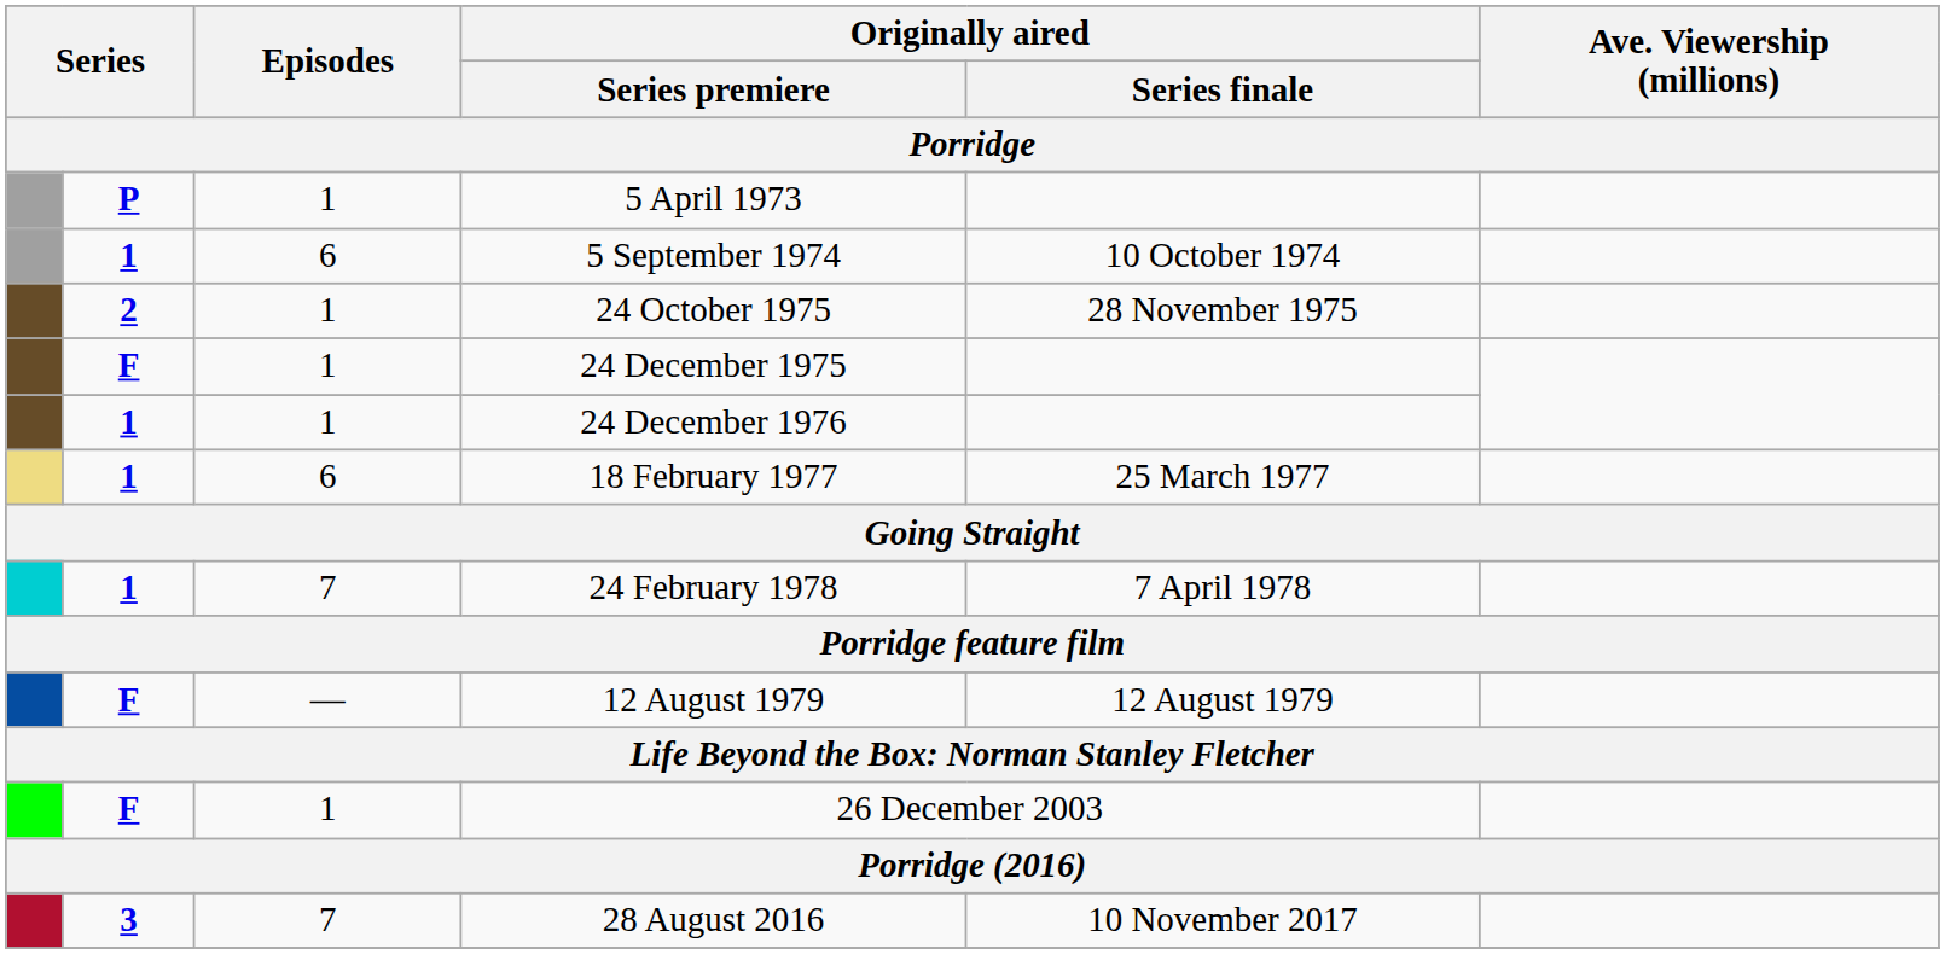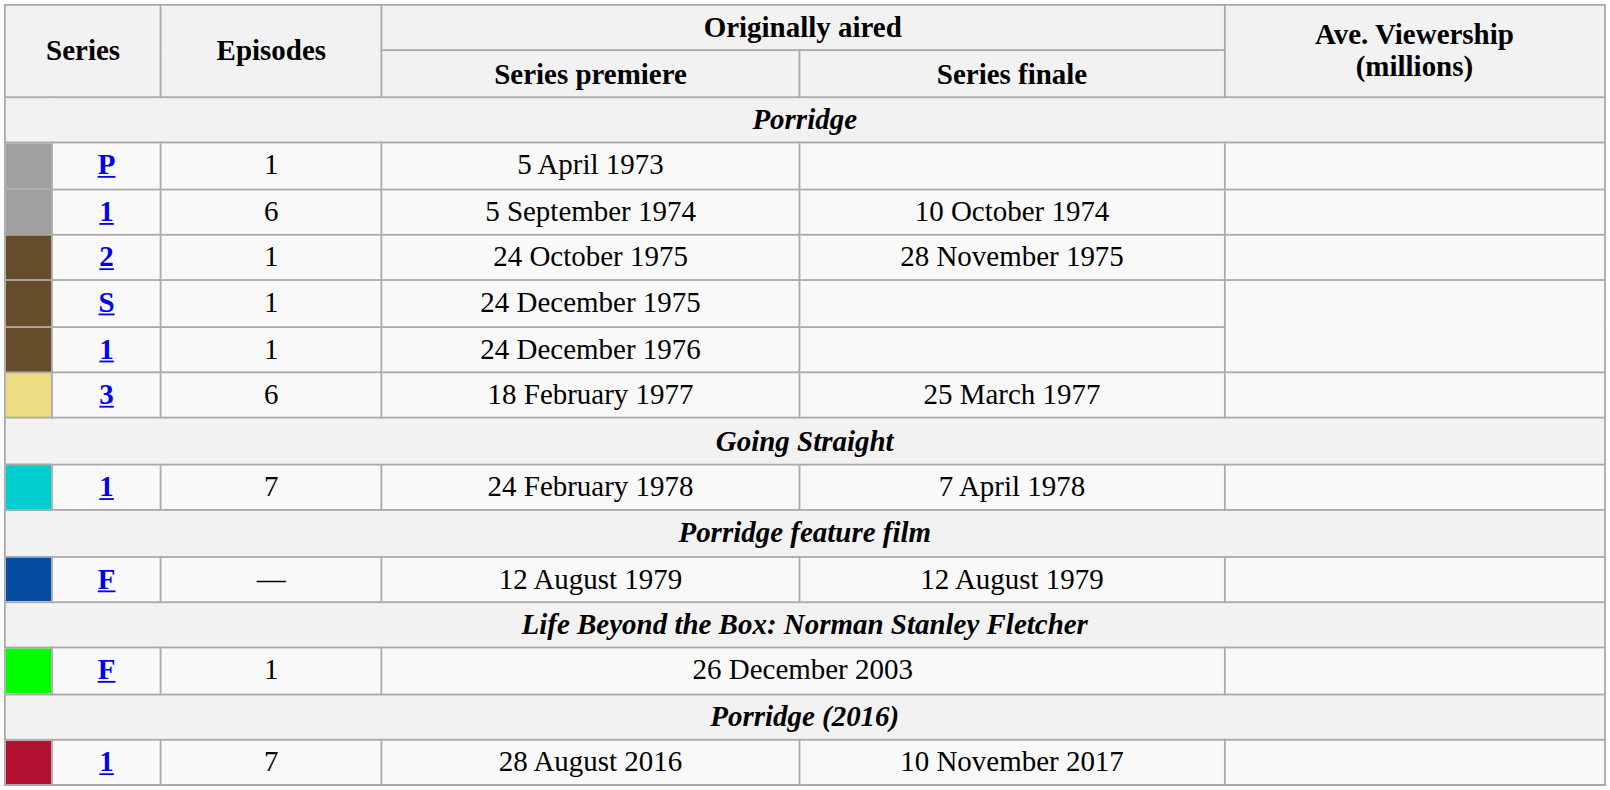24 December 1975 | column 2: F -> S
18 February 1977 | column 2: 1 -> 3
28 August 2016 | column 2: 3 -> 1
